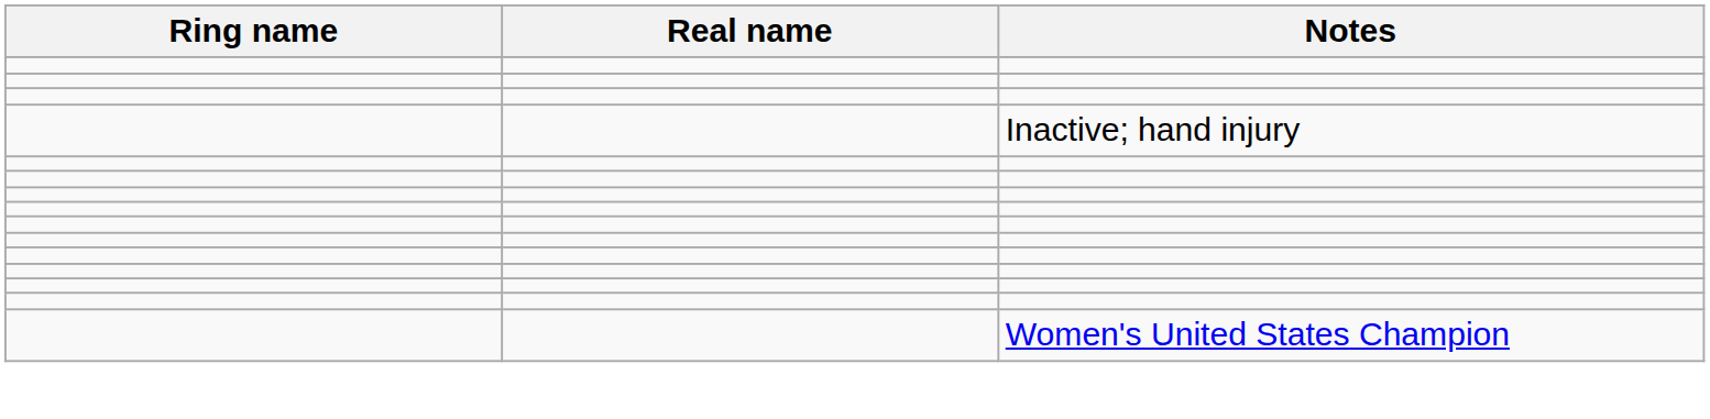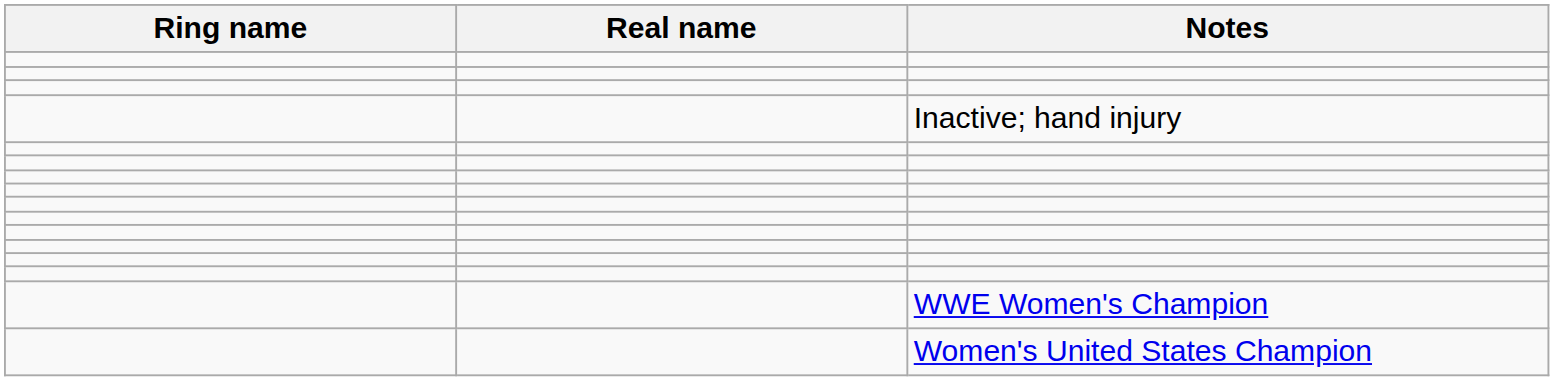+ row: WWE Women's Champion
